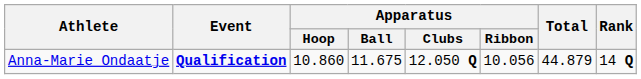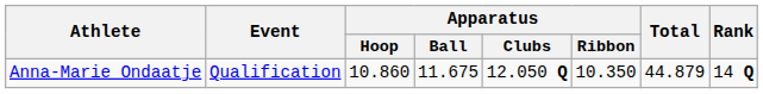Anna-Marie Ondaatje | Event: bold -> normal
Anna-Marie Ondaatje | Apparatus / Ribbon: 10.056 -> 10.350
